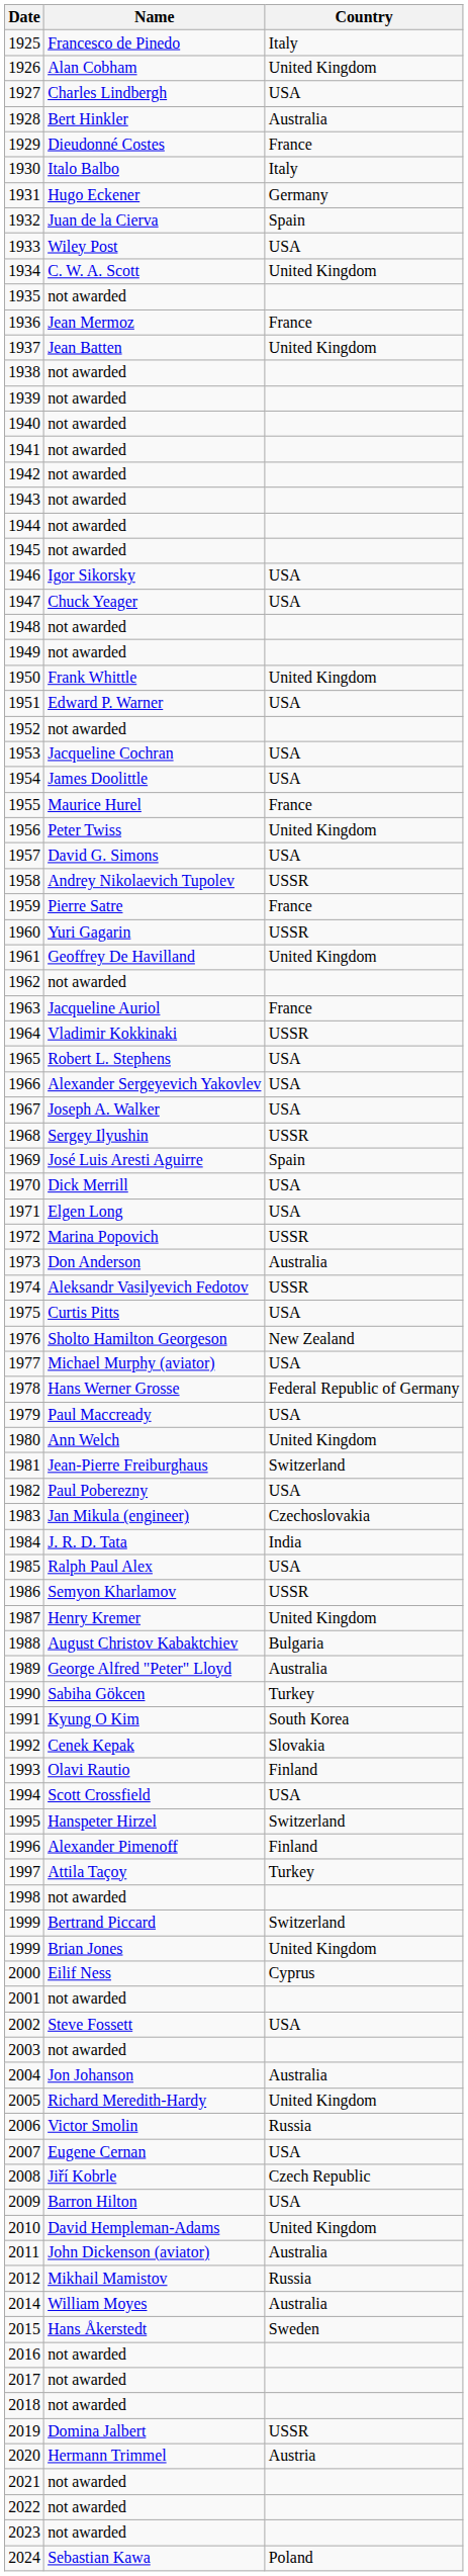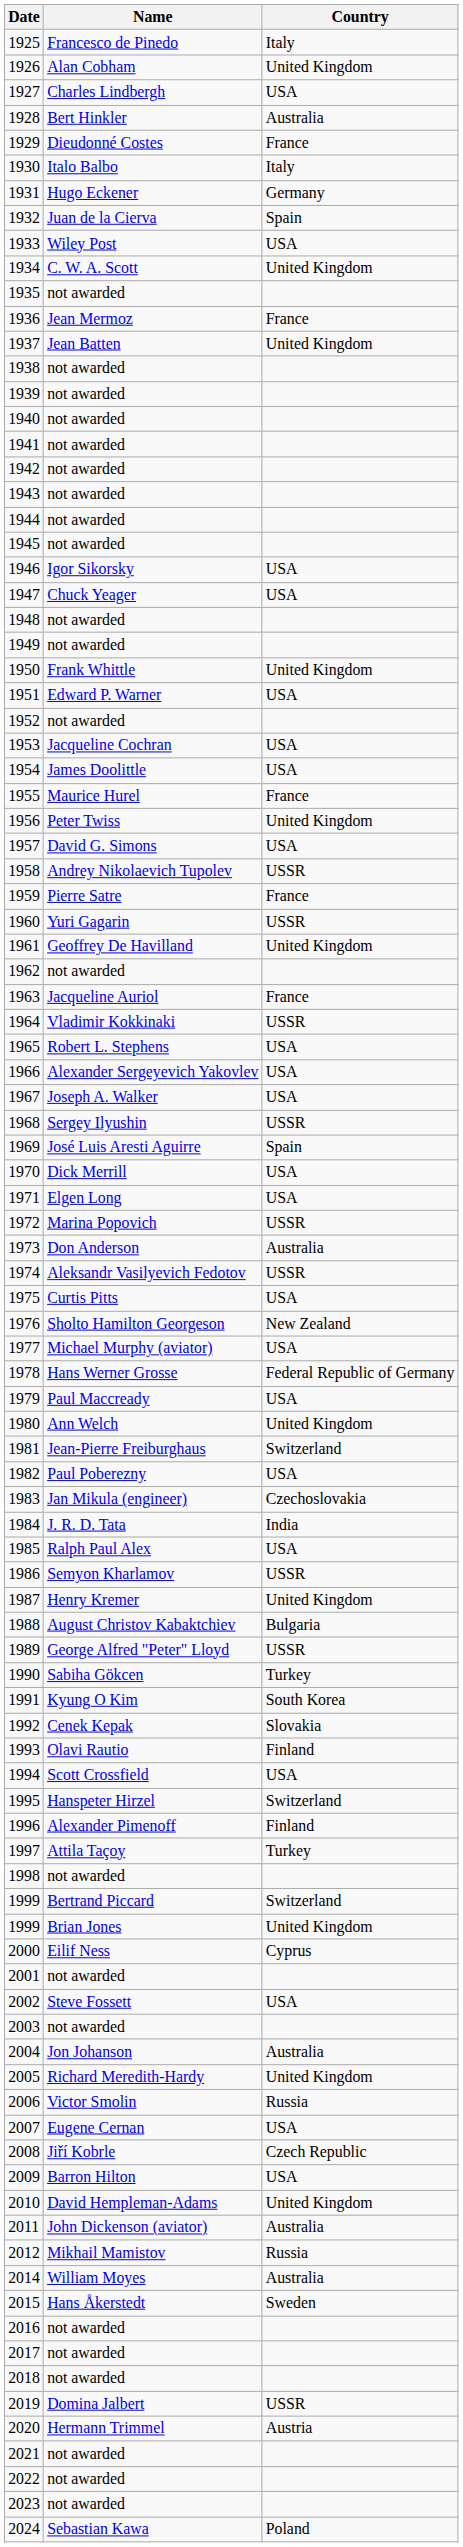1989 | Country: Australia -> USSR
